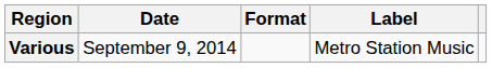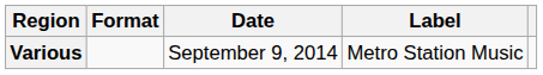columns swapped: Date <-> Format
